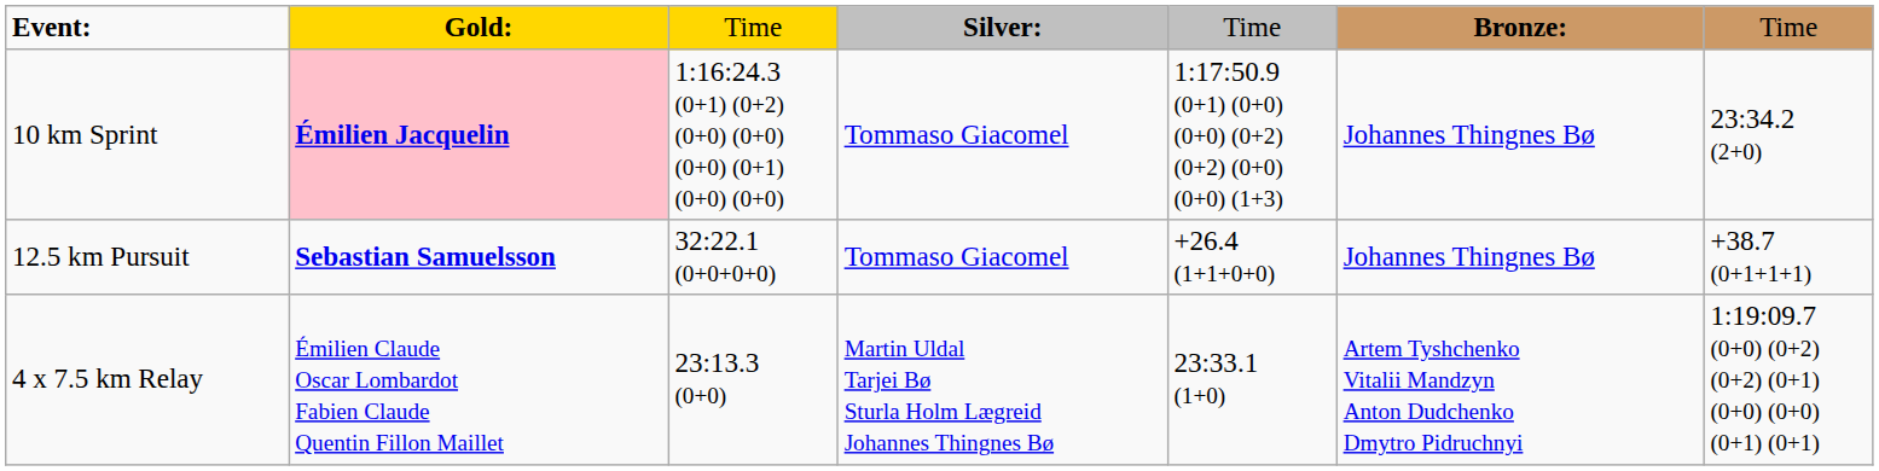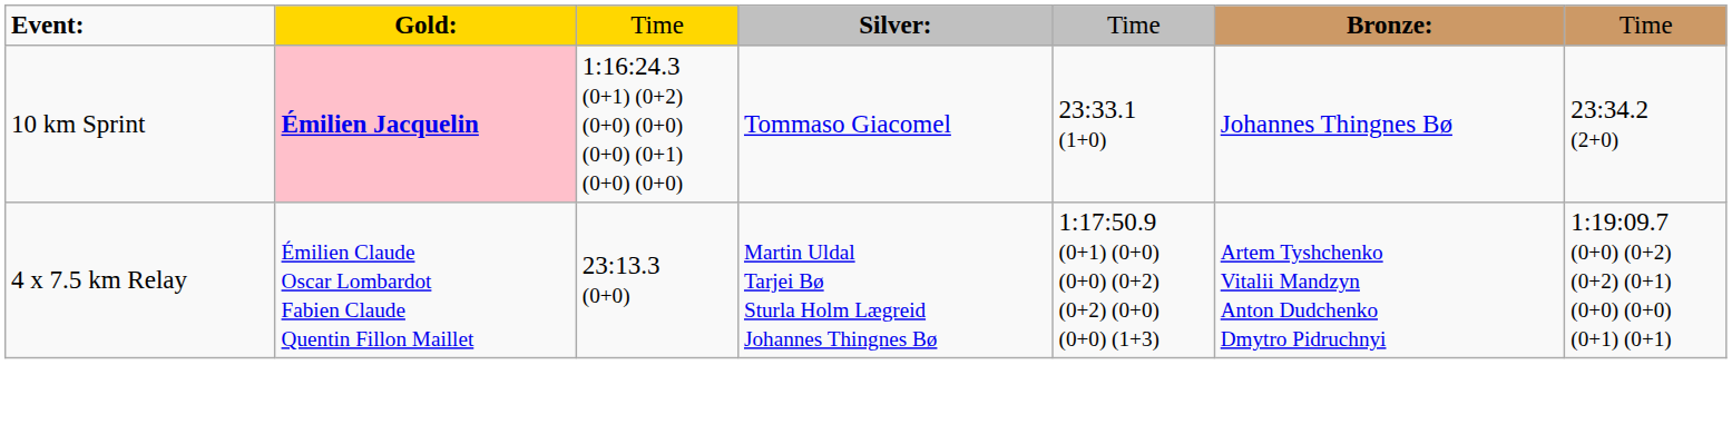10 km Sprint | column 5: 1:17:50.9 (0+1) (0+0) (0+0) (0+2) (0+2) (0+0) (0+0) (1+3) -> 23:33.1 (1+0)
- row: 12.5 km Pursuit | Sebastian Samuelsson | 32:22.1 (0+0+0+0) | Tommaso Giacomel | +26.4 (1+1+0+0) | Johannes Thingnes Bø | +38.7 (0+1+1+1)
4 x 7.5 km Relay | column 5: 23:33.1 (1+0) -> 1:17:50.9 (0+1) (0+0) (0+0) (0+2) (0+2) (0+0) (0+0) (1+3)
